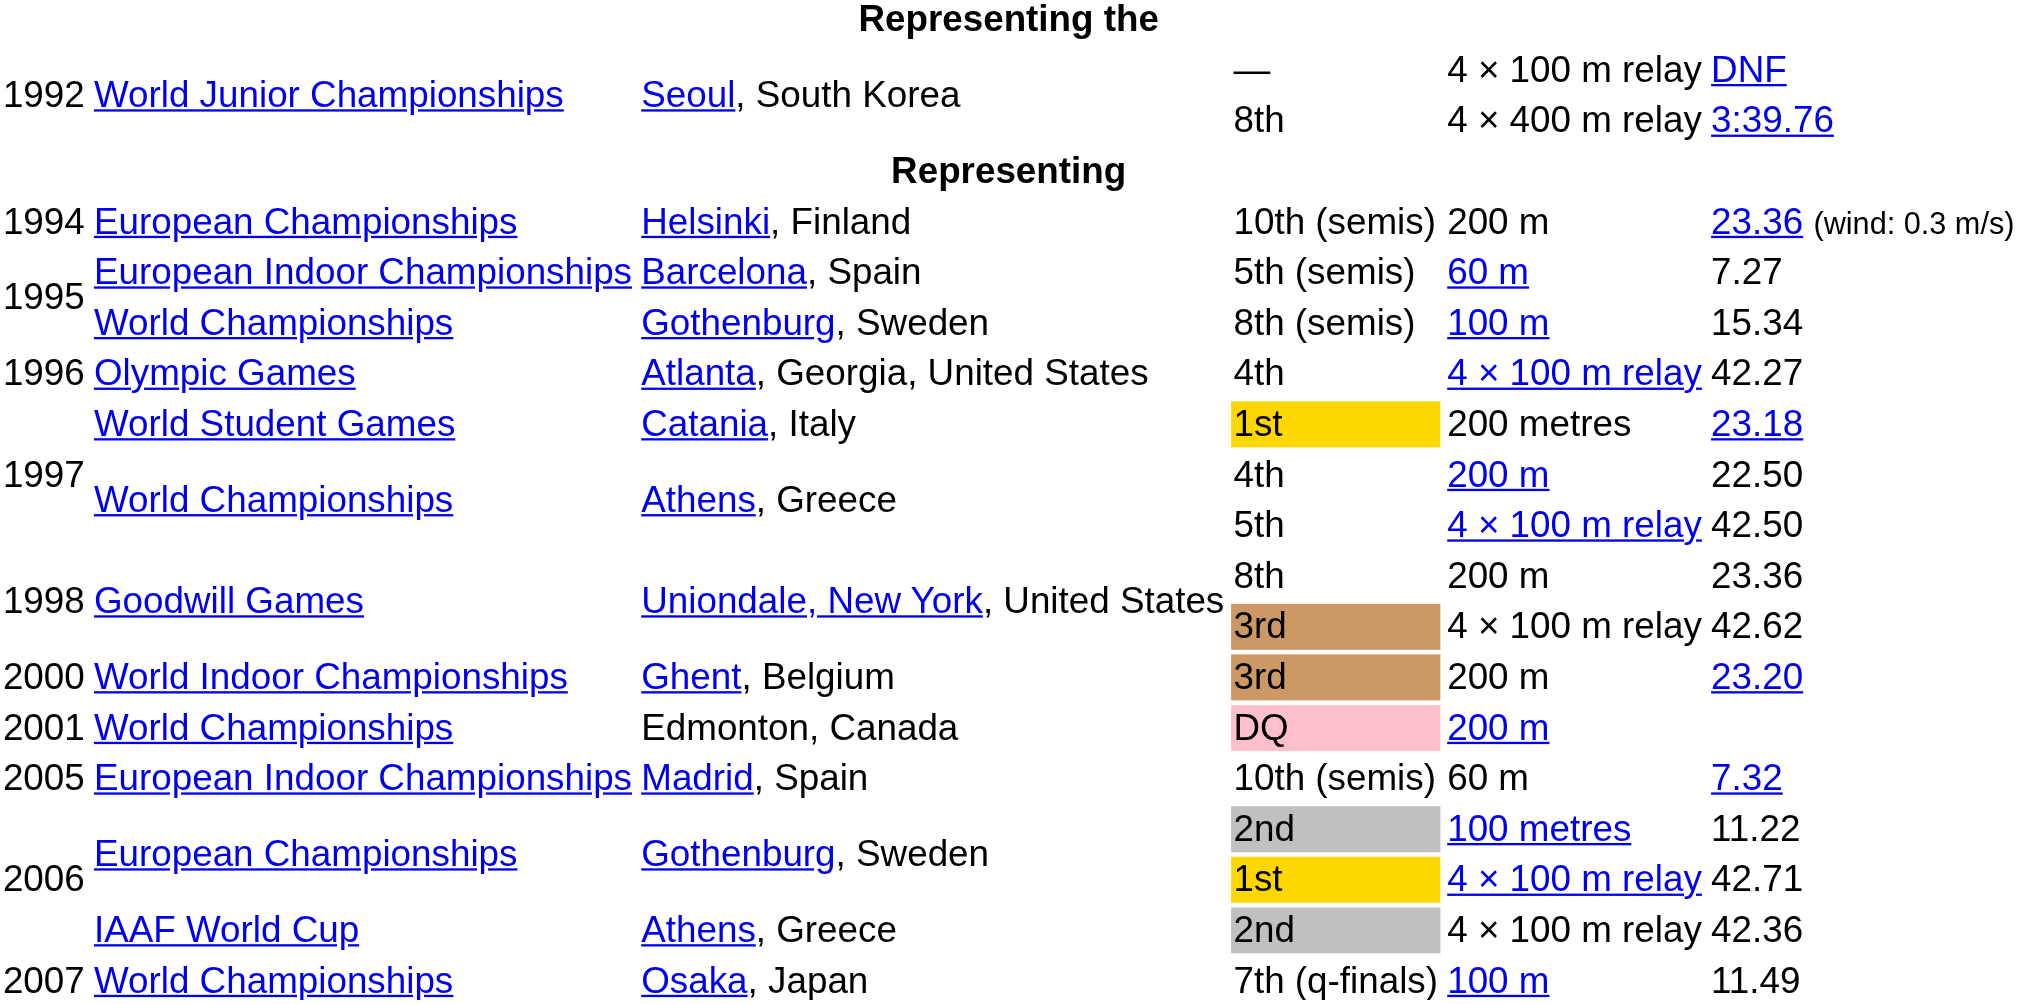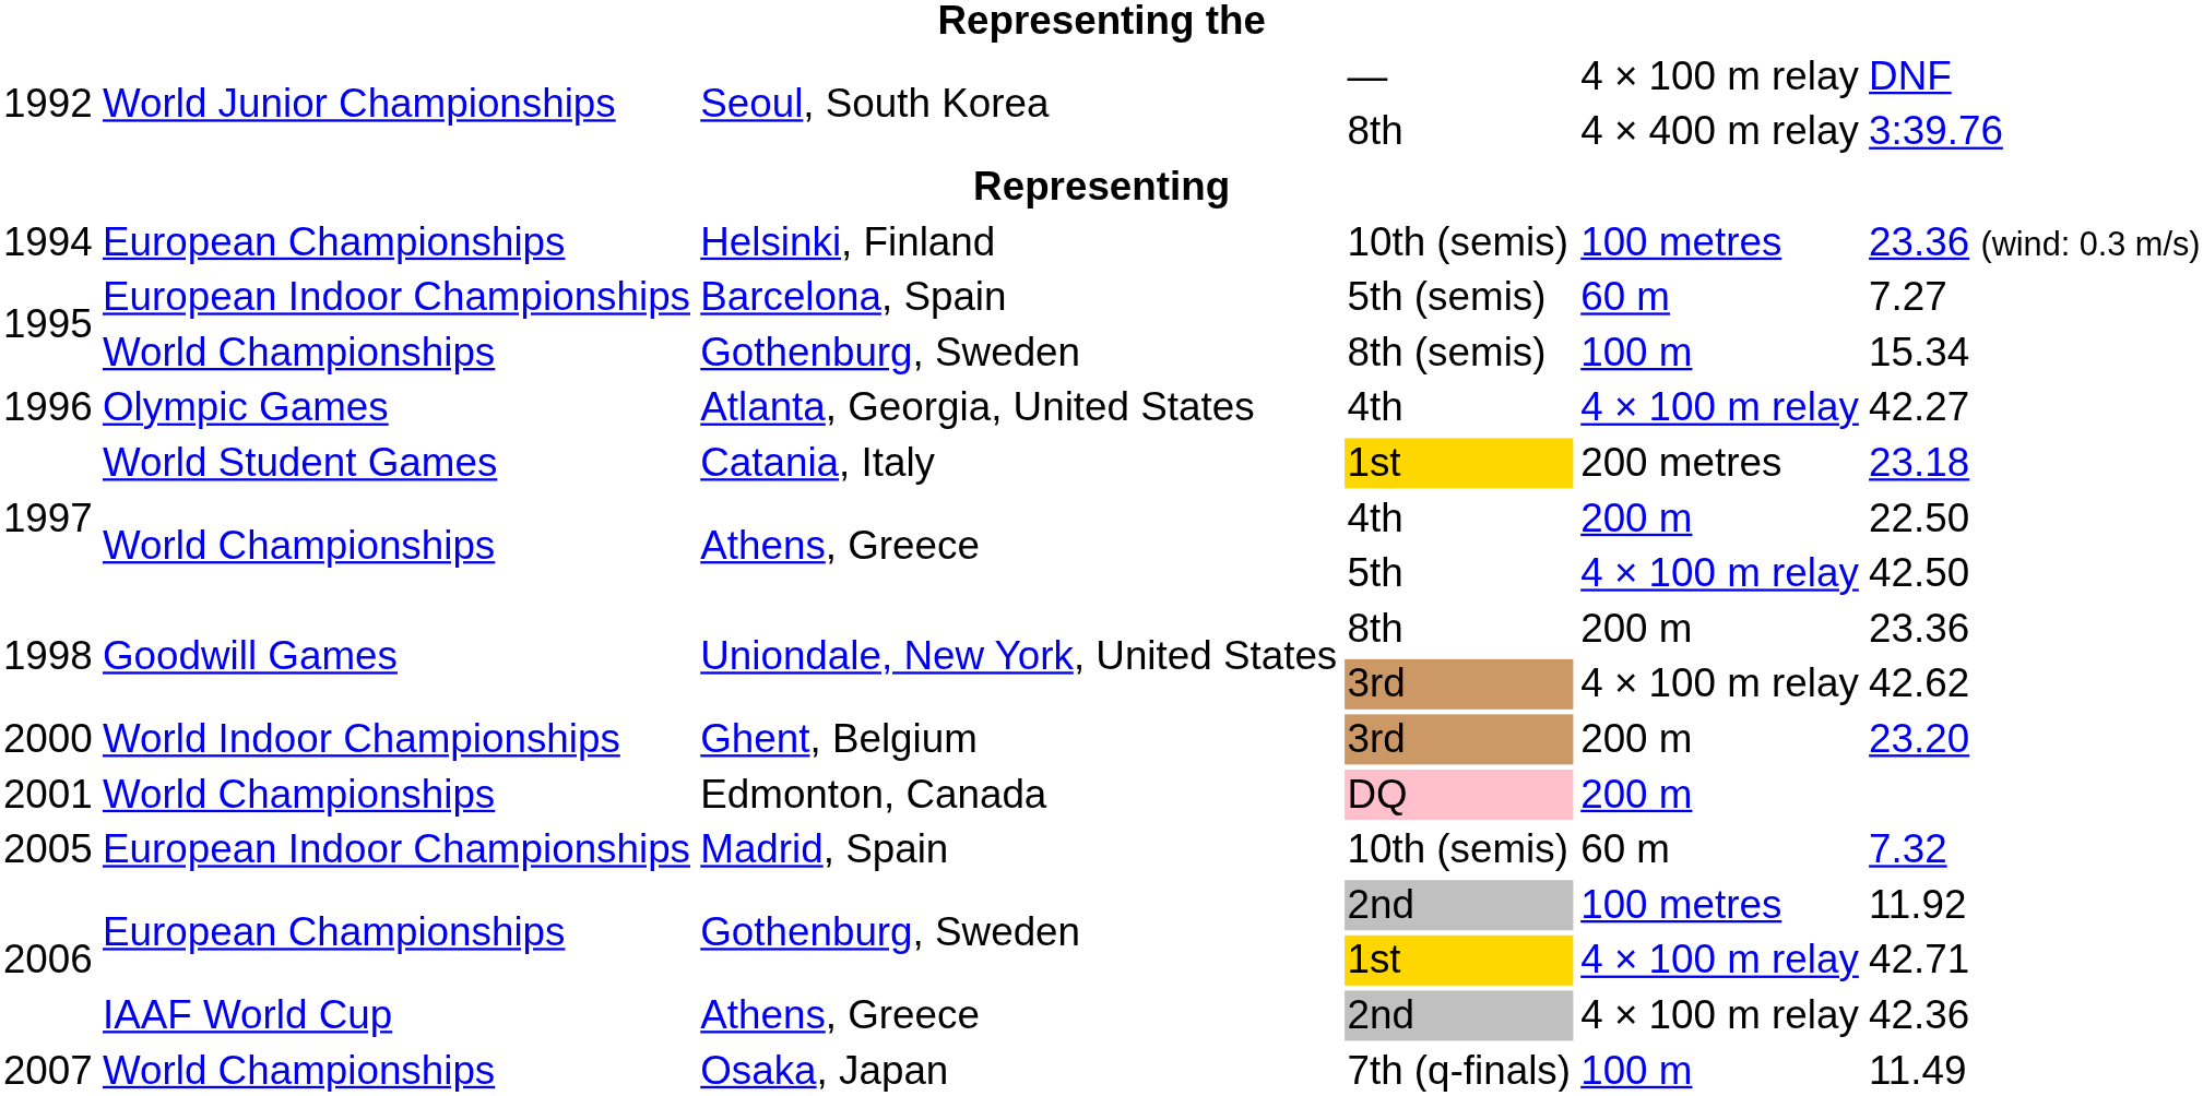Helsinki, Finland | column 5: 200 m -> 100 metres
Gothenburg, Sweden / 2nd | column 6: 11.22 -> 11.92
